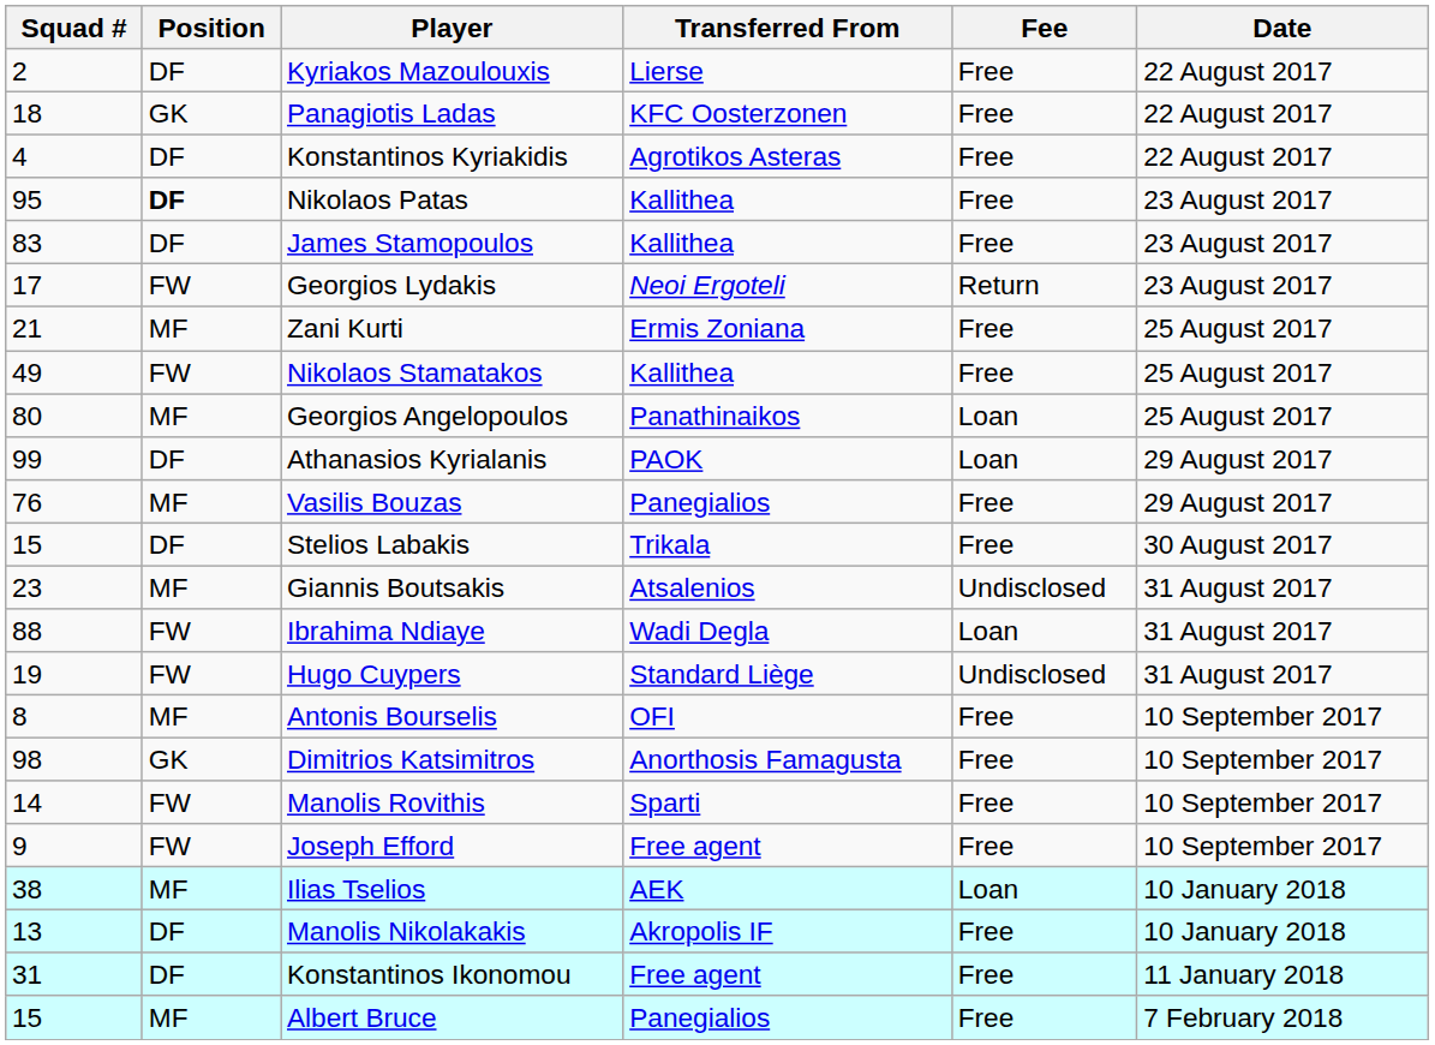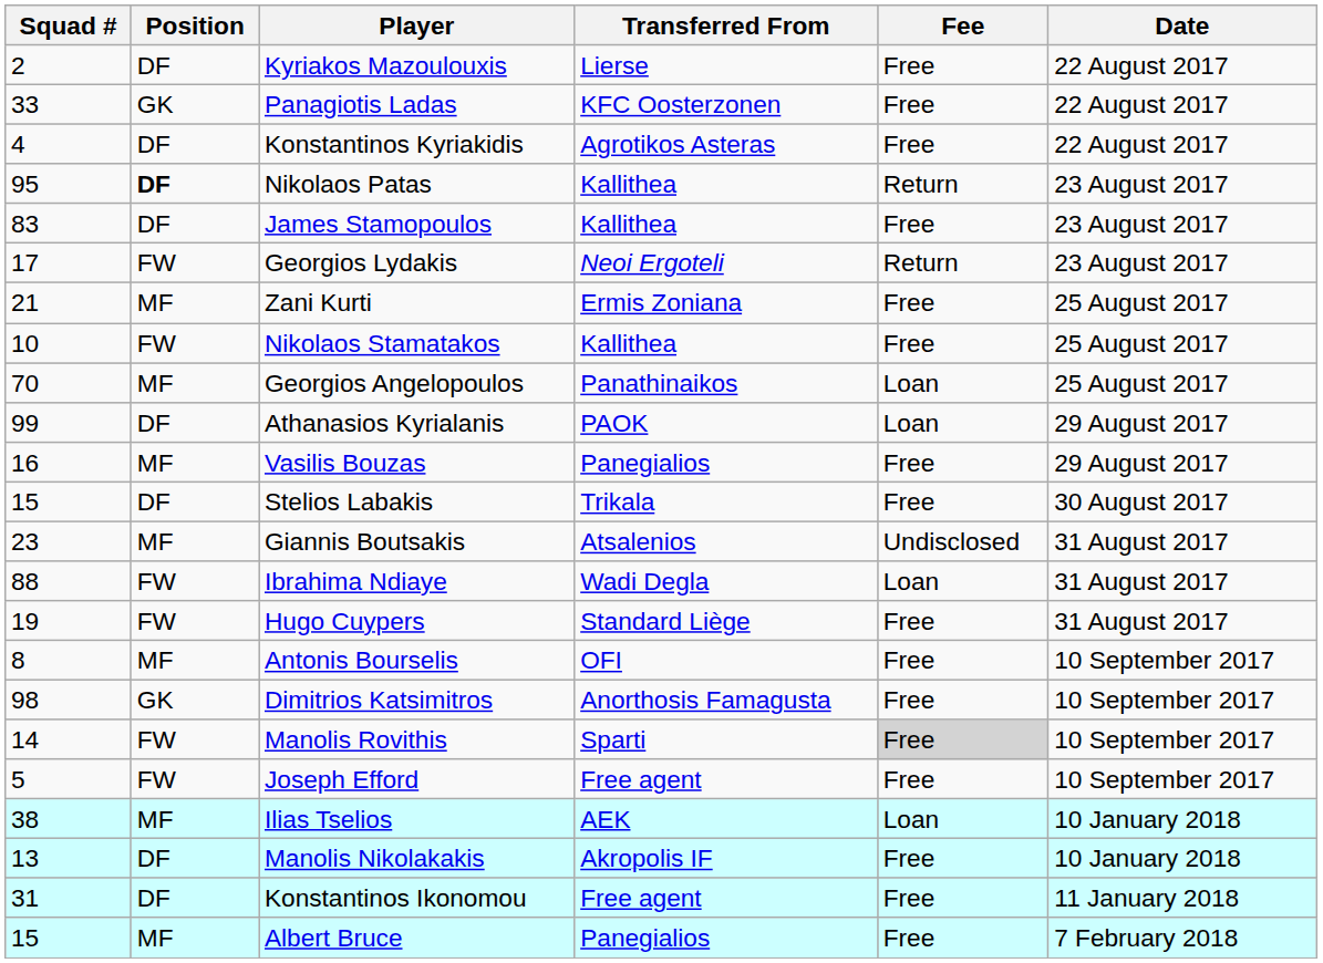Panagiotis Ladas | Squad #: 18 -> 33
Nikolaos Patas | Fee: Free -> Return
Nikolaos Stamatakos | Squad #: 49 -> 10
Georgios Angelopoulos | Squad #: 80 -> 70
Vasilis Bouzas | Squad #: 76 -> 16
Hugo Cuypers | Fee: Undisclosed -> Free
Manolis Rovithis | Fee: no background -> lightgrey background
Joseph Efford | Squad #: 9 -> 5
